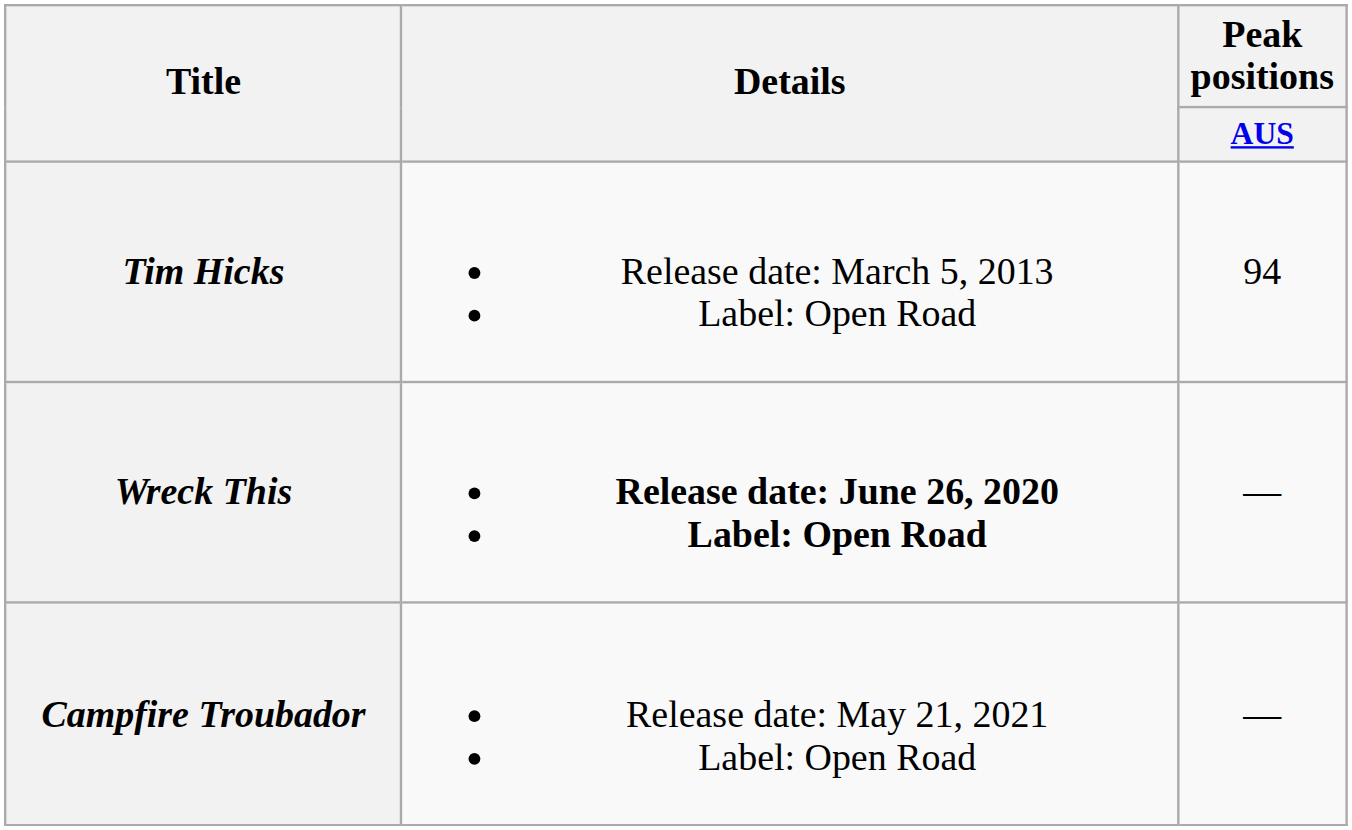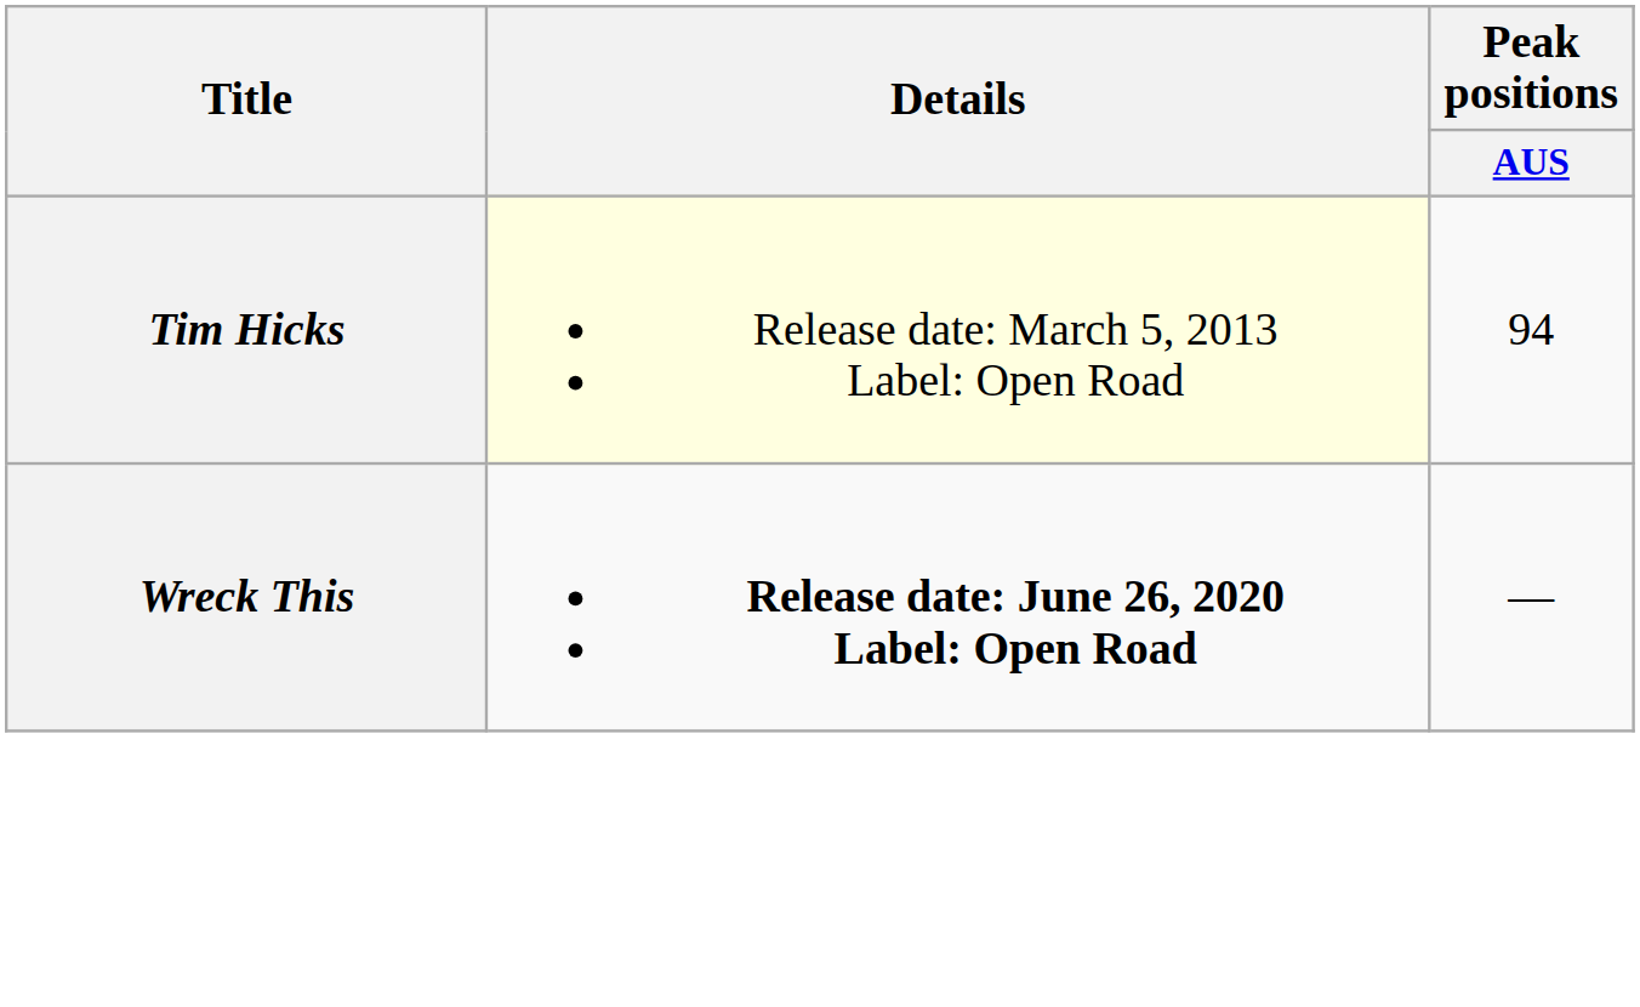Tim Hicks | Details: no background -> lightyellow background
- row: Campfire Troubador | Release date: May 21, 2021 Label: Open Road | —
